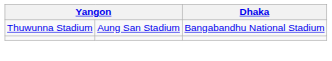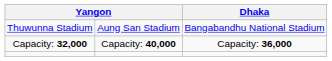+ row: Capacity: 32,000 | Capacity: 40,000 | Capacity: 36,000
